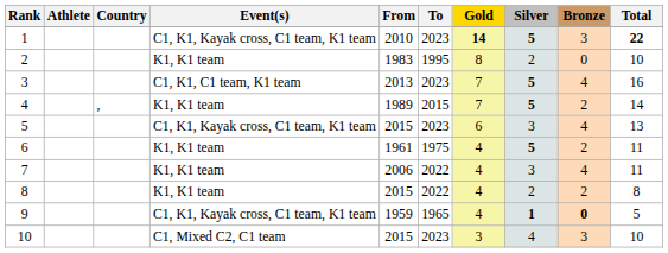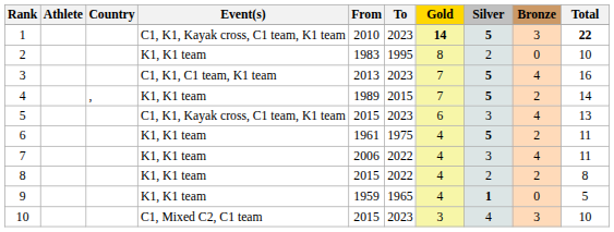9 | Event(s): C1, K1, Kayak cross, C1 team, K1 team -> K1, K1 team
9 | Bronze: bold -> normal
